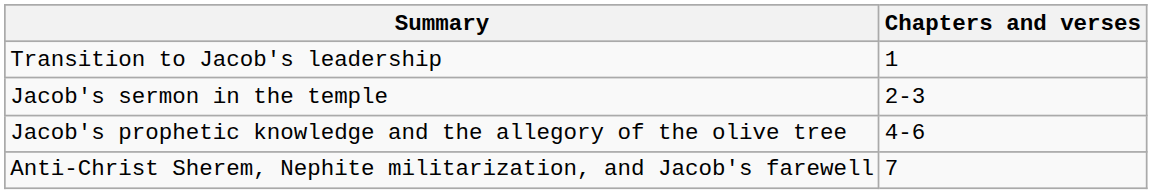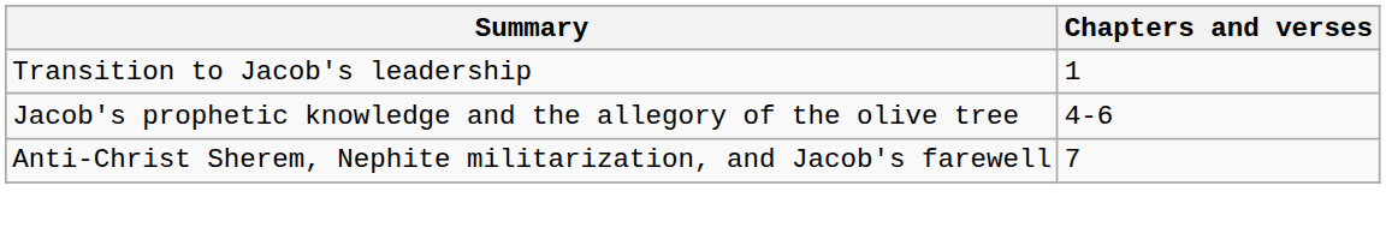- row: Jacob's sermon in the temple | 2-3
